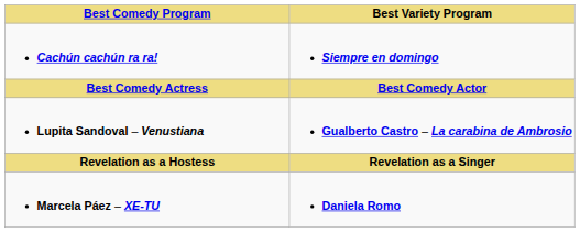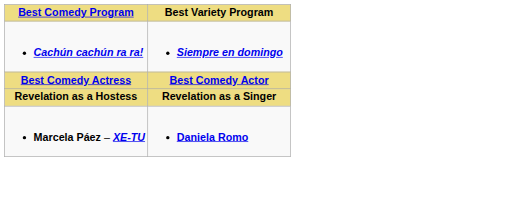- row: Lupita Sandoval – Venustiana | Gualberto Castro – La carabina de Ambrosio
